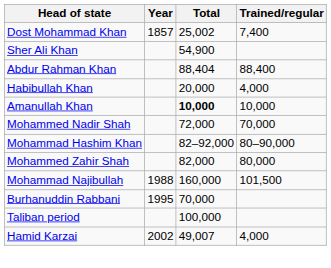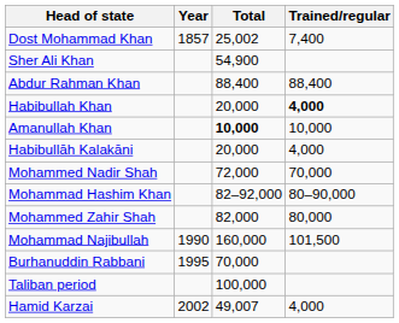Abdur Rahman Khan | Total: 88,404 -> 88,400
Habibullah Khan | Trained/regular: normal -> bold
+ row: Habibullāh Kalakāni | 20,000 | 4,000
Mohammad Najibullah | Year: 1988 -> 1990
